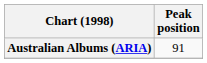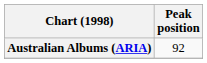Australian Albums (ARIA) | Peak position: 91 -> 92
